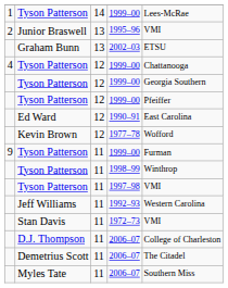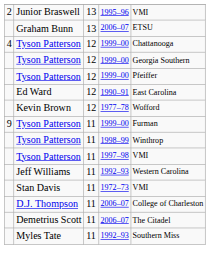- row: 1 | Tyson Patterson | 14 | 1999–00 | Lees-McRae
Graham Bunn | column 4: 2002–03 -> 2006–07
Myles Tate | column 4: 2006–07 -> 1992–93
